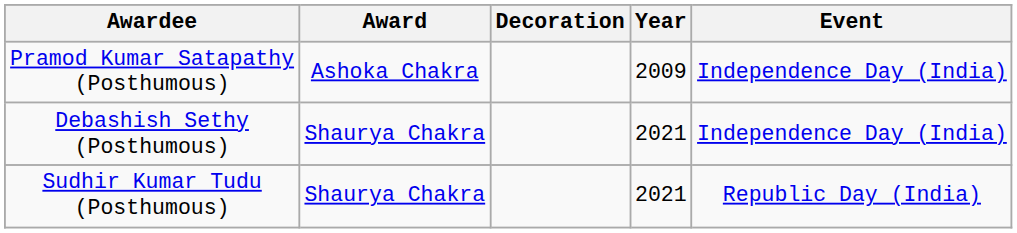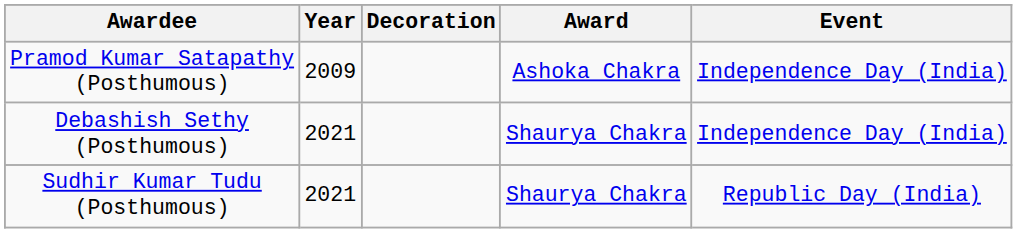columns swapped: Award <-> Year
